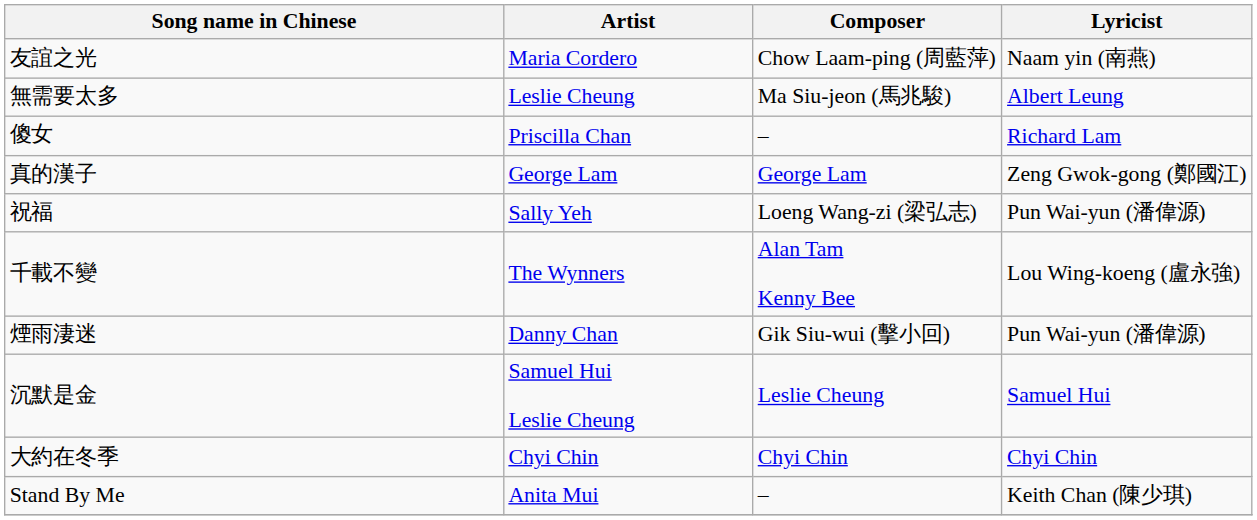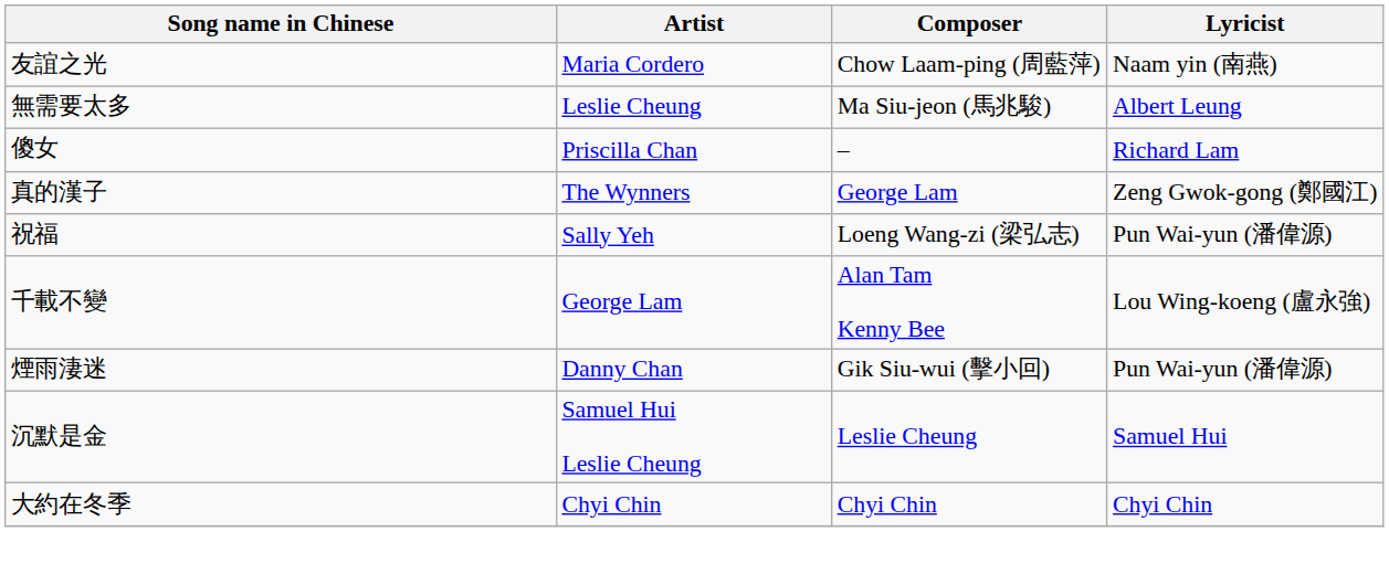真的漢子 | Artist: George Lam -> The Wynners
千載不變 | Artist: The Wynners -> George Lam
- row: Stand By Me | Anita Mui | – | Keith Chan (陳少琪)
